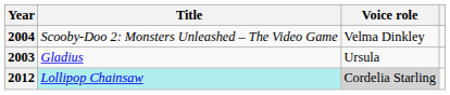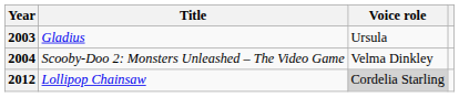rows swapped: 2003 <-> 2004
2012 | Title: paleturquoise background -> no background
